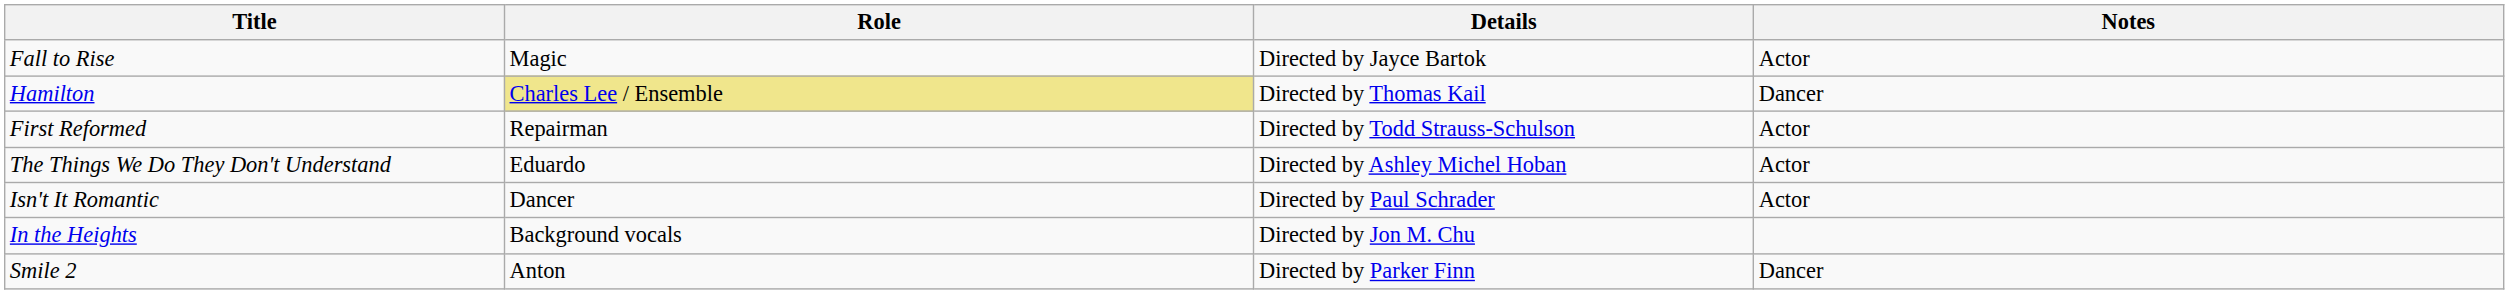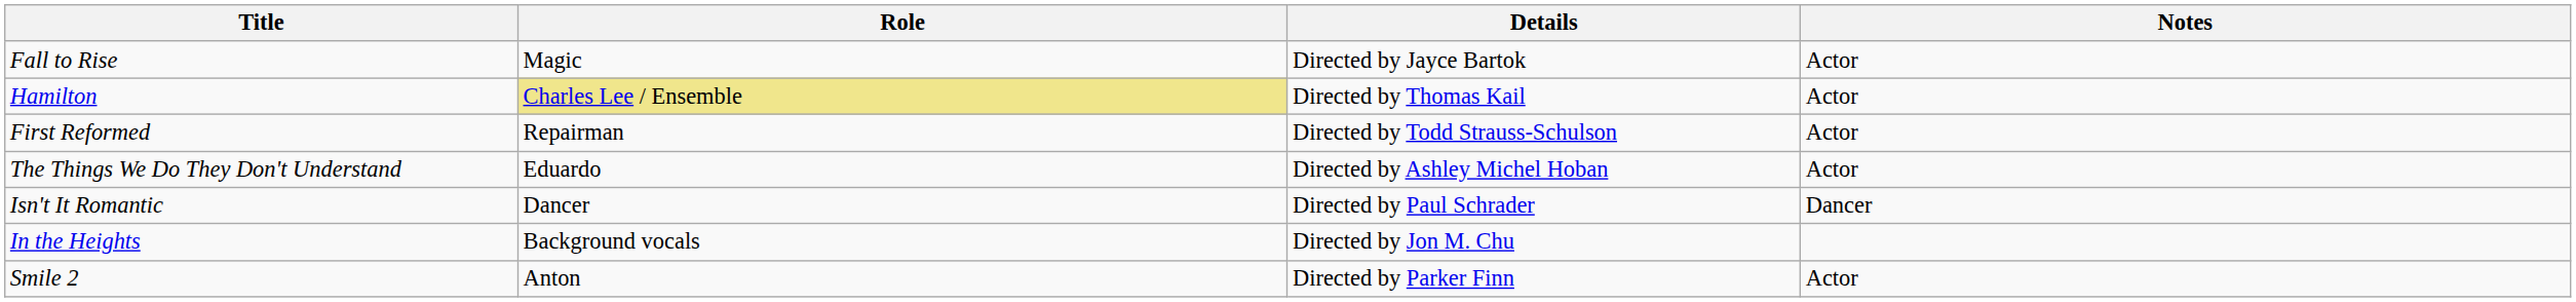Hamilton | Notes: Dancer -> Actor
Isn't It Romantic | Notes: Actor -> Dancer
Smile 2 | Notes: Dancer -> Actor
